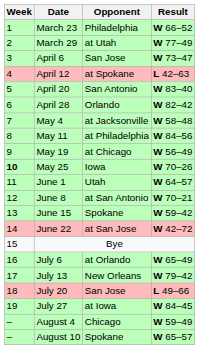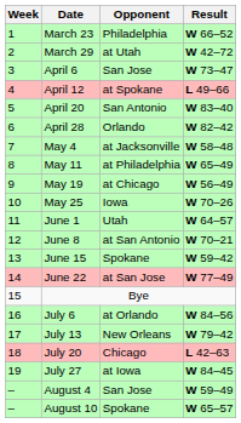March 29 | Result: W 77–49 -> W 42–72
April 12 | Result: L 42–63 -> L 49–66
May 11 | Result: W 84–56 -> W 65–49
May 25 | Week: bold -> normal
June 22 | Result: W 42–72 -> W 77–49
July 6 | Result: W 65–49 -> W 84–56
July 20 | Opponent: San Jose -> Chicago
July 20 | Result: L 49–66 -> L 42–63
August 4 | Opponent: Chicago -> San Jose
